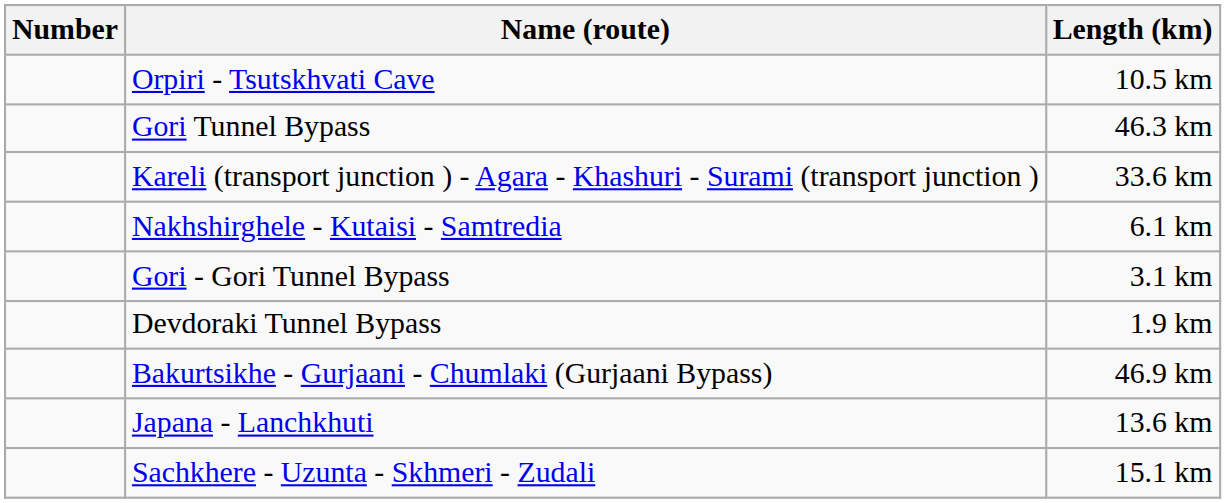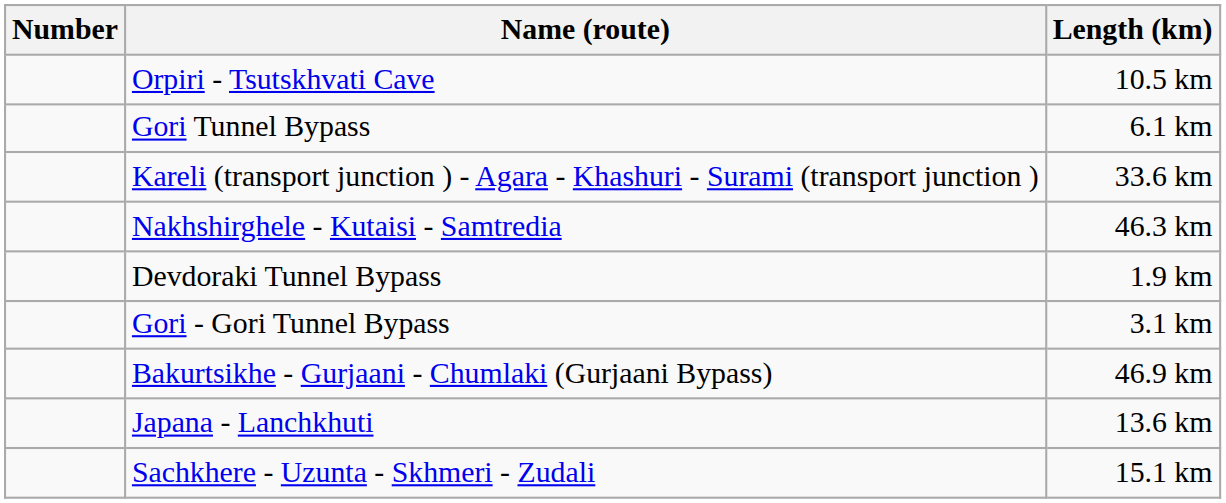Gori Tunnel Bypass | Length (km): 46.3 km -> 6.1 km
Nakhshirghele - Kutaisi - Samtredia | Length (km): 6.1 km -> 46.3 km
rows swapped: Devdoraki Tunnel Bypass <-> Gori - Gori Tunnel Bypass
